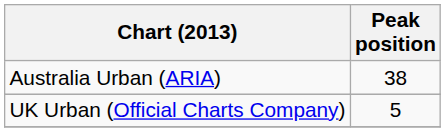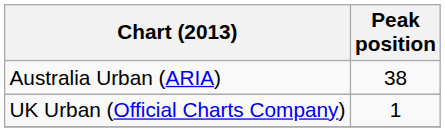UK Urban (Official Charts Company) | Peak position: 5 -> 1
